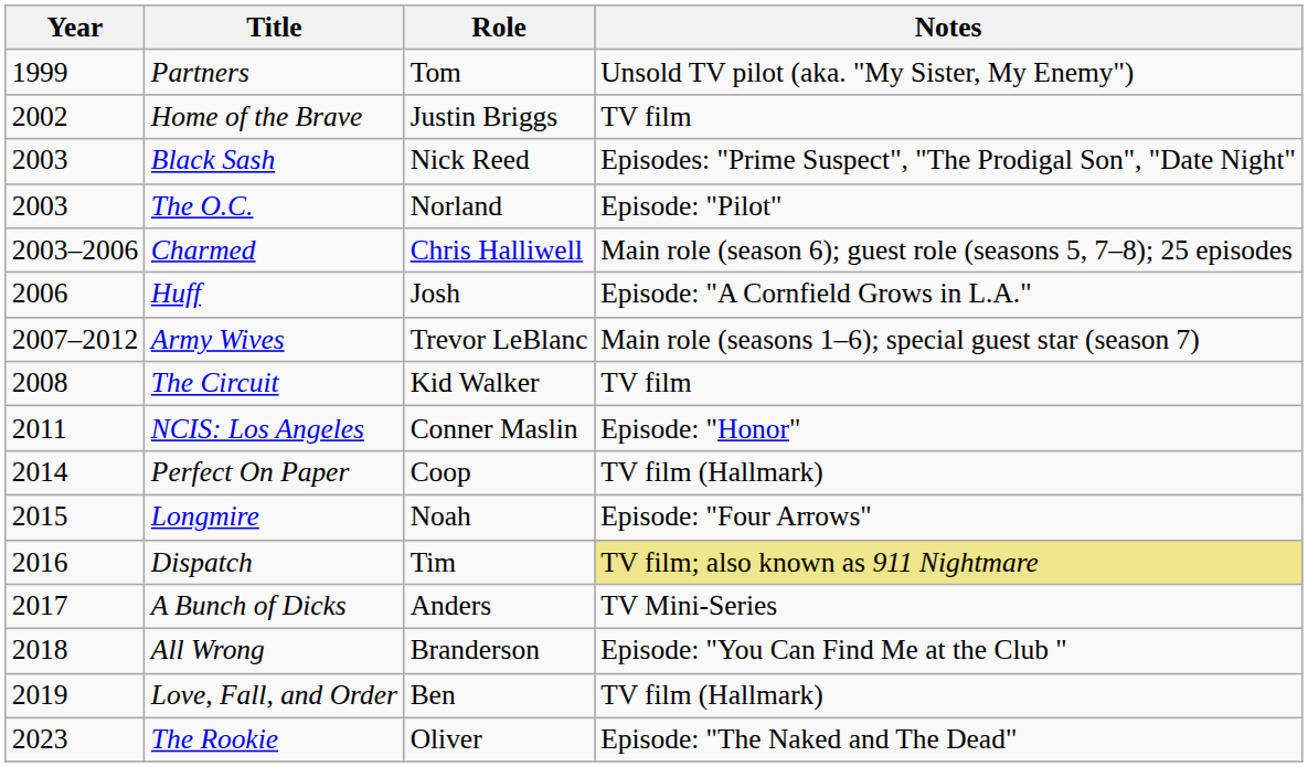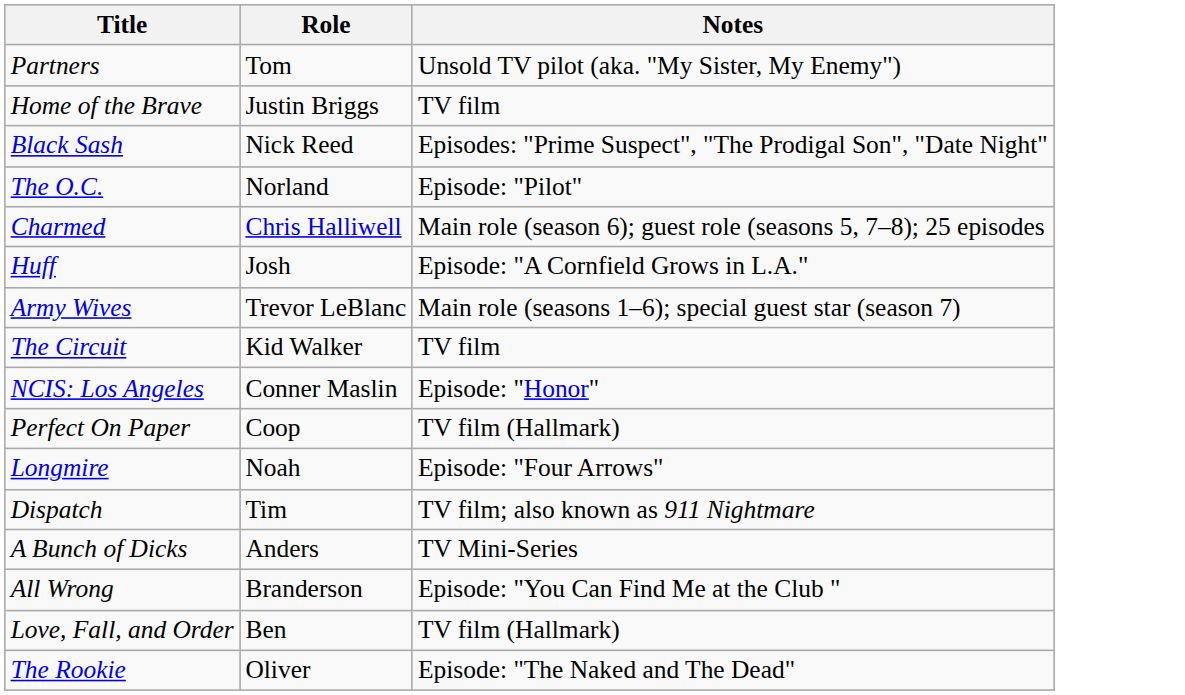- column: Year | 1999 | 2002 | 2003 | 2003 | 2003–2006 | 2006 | 2007–2012 | 2008 | 2011 | 2014 | 2015 | 2016 | 2017 | 2018 | 2019 | 2023
Dispatch | Notes: khaki background -> no background
